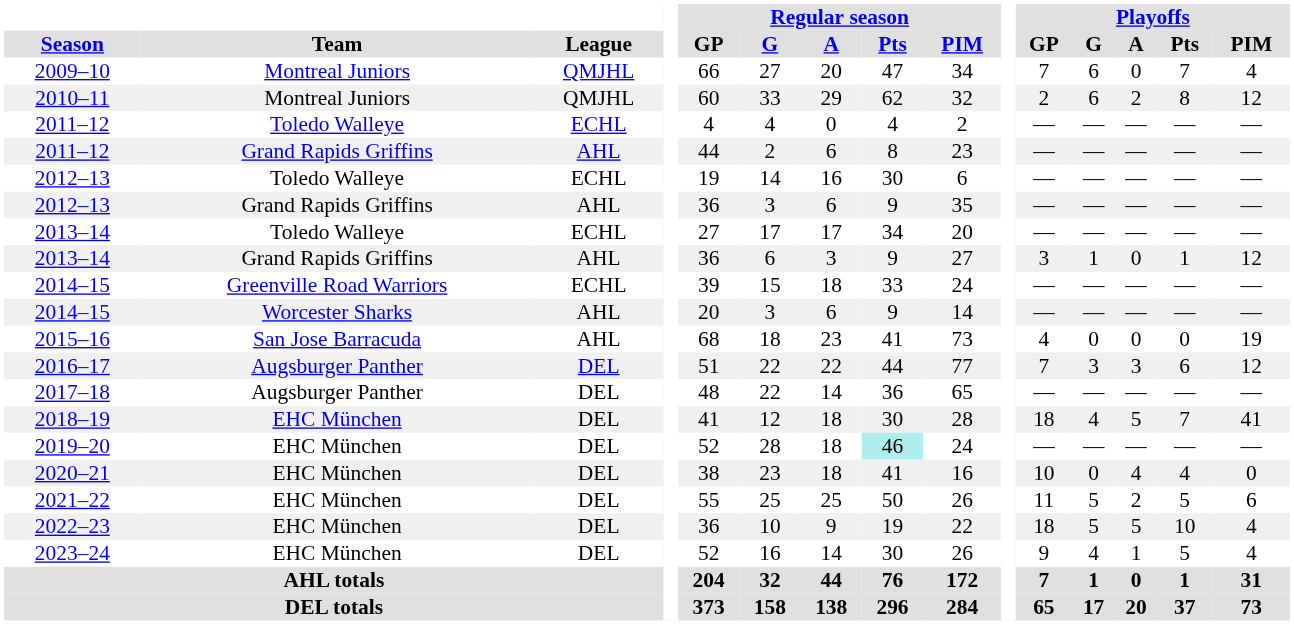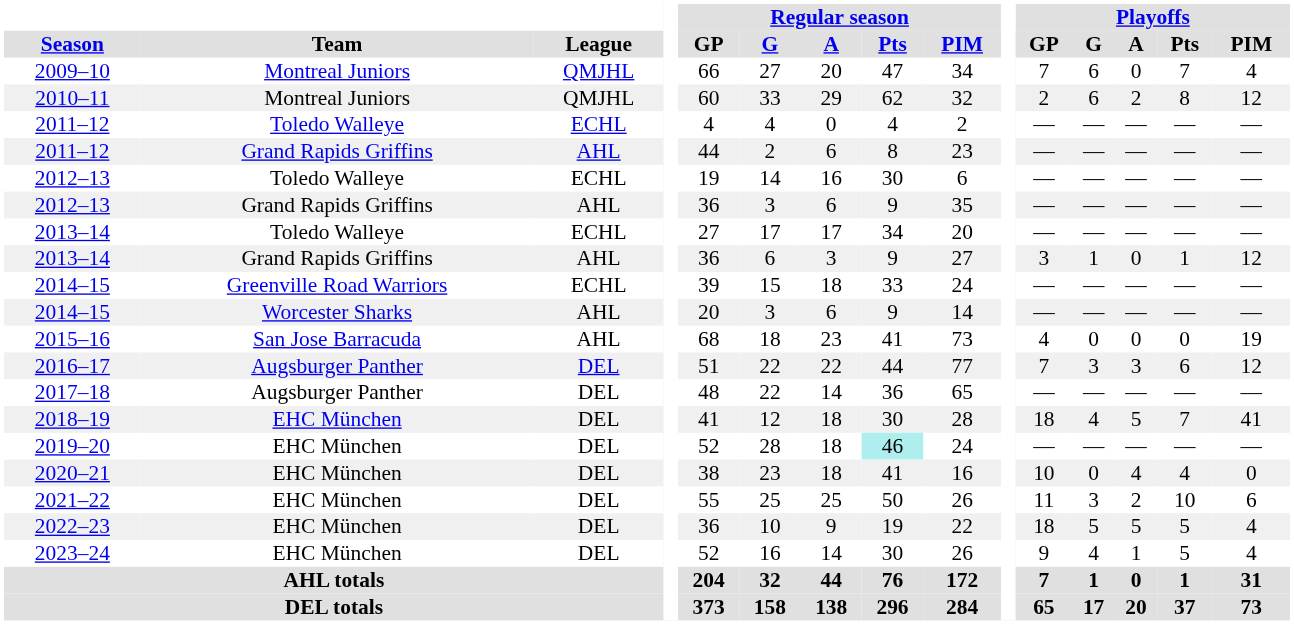2021–22 | Playoffs / G: 5 -> 3
2021–22 | Playoffs / Pts: 5 -> 10
2022–23 | Playoffs / Pts: 10 -> 5
